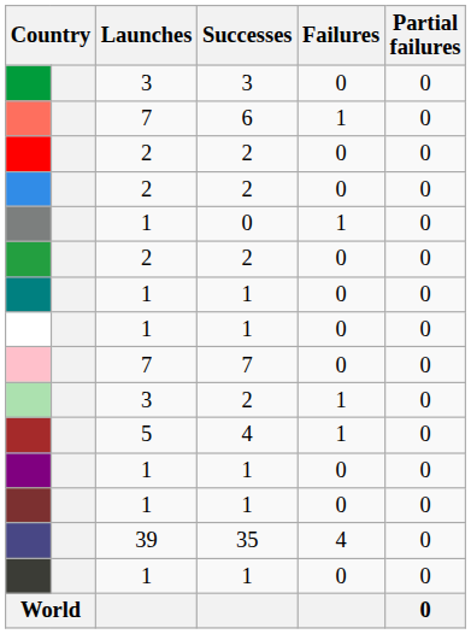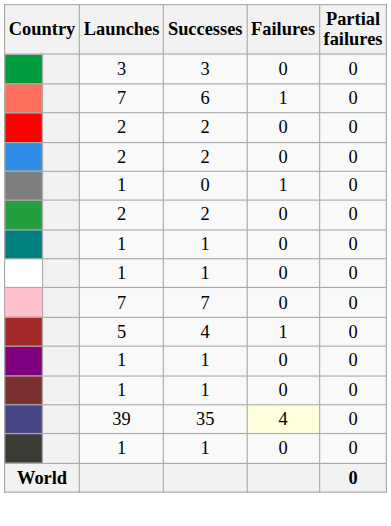- row: 3 | 2 | 1 | 0
35 | Failures: no background -> lightyellow background
